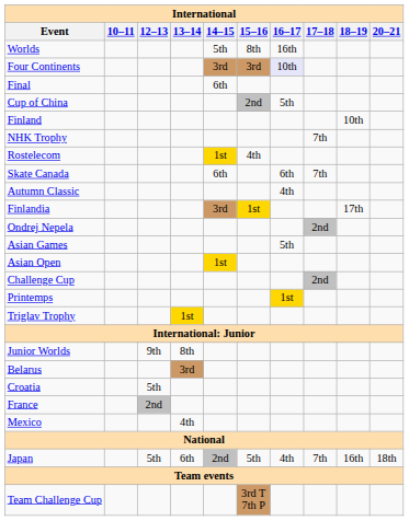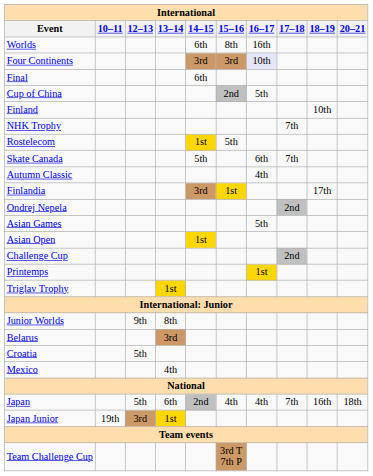Worlds | 14–15: 5th -> 6th
Rostelecom | 15–16: 4th -> 5th
Skate Canada | 14–15: 6th -> 5th
- row: France | 2nd
Japan | 15–16: 5th -> 4th
+ row: Japan Junior | 19th | 3rd | 1st
